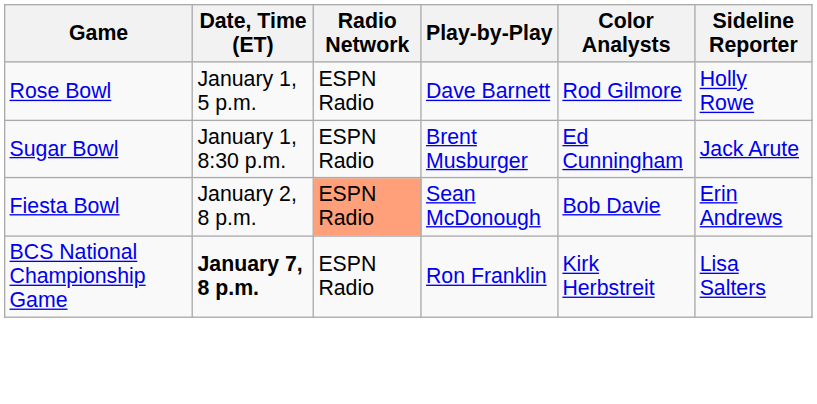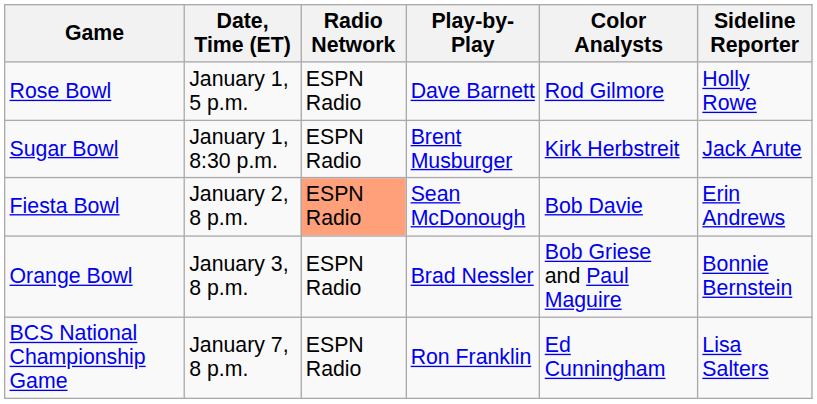Sugar Bowl | Color Analysts: Ed Cunningham -> Kirk Herbstreit
+ row: Orange Bowl | January 3, 8 p.m. | ESPN Radio | Brad Nessler | Bob Griese and Paul Maguire | Bonnie Bernstein
BCS National Championship Game | Date, Time (ET): bold -> normal
BCS National Championship Game | Color Analysts: Kirk Herbstreit -> Ed Cunningham
